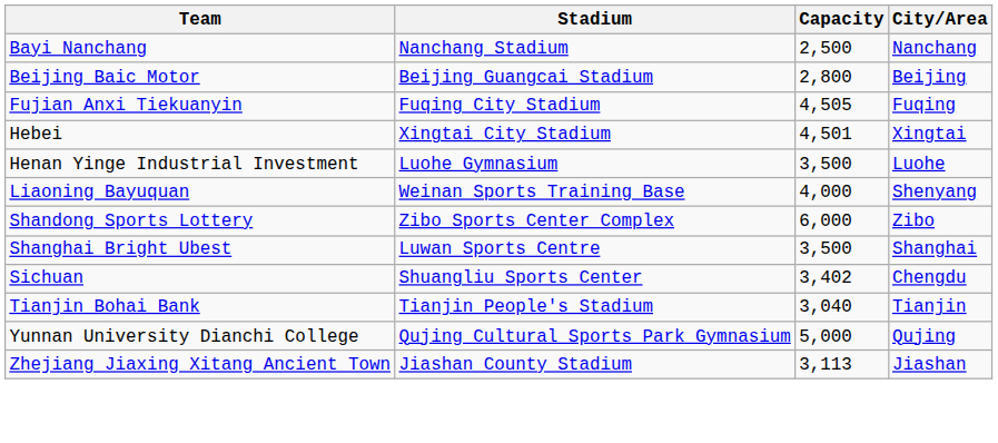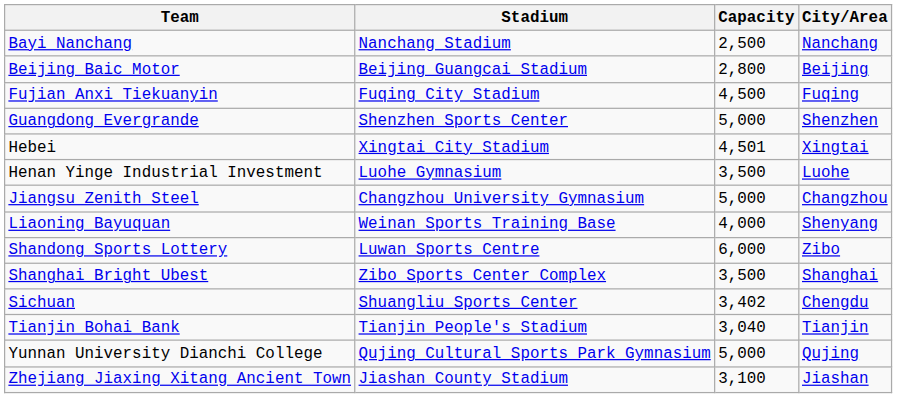Fujian Anxi Tiekuanyin | Capacity: 4,505 -> 4,500
+ row: Guangdong Evergrande | Shenzhen Sports Center | 5,000 | Shenzhen
+ row: Jiangsu Zenith Steel | Changzhou University Gymnasium | 5,000 | Changzhou
Shandong Sports Lottery | Stadium: Zibo Sports Center Complex -> Luwan Sports Centre
Shanghai Bright Ubest | Stadium: Luwan Sports Centre -> Zibo Sports Center Complex
Zhejiang Jiaxing Xitang Ancient Town | Capacity: 3,113 -> 3,100
